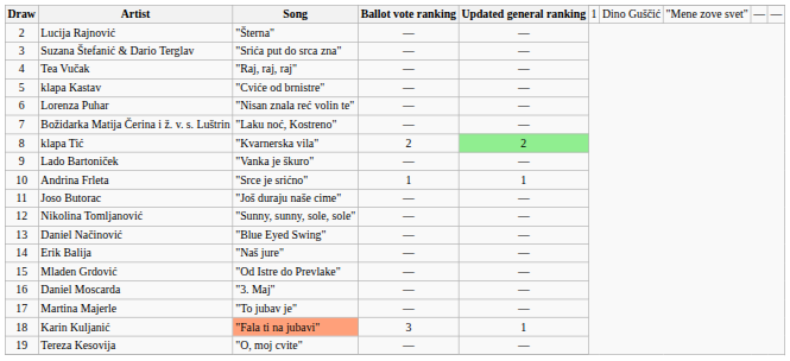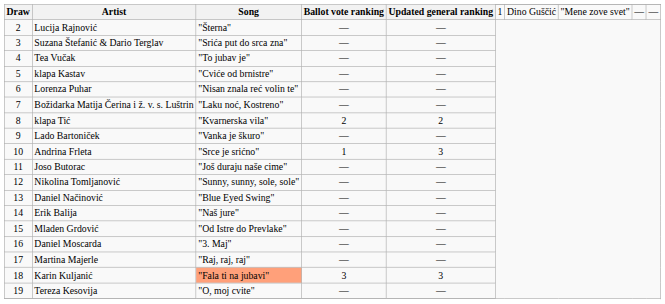Tea Vučak | Song: "Raj, raj, raj" -> "To jubav je"
klapa Tić | Updated general ranking: lightgreen background -> no background
Andrina Frleta | Updated general ranking: 1 -> 3
Martina Majerle | Song: "To jubav je" -> "Raj, raj, raj"
Karin Kuljanić | Updated general ranking: 1 -> 3
